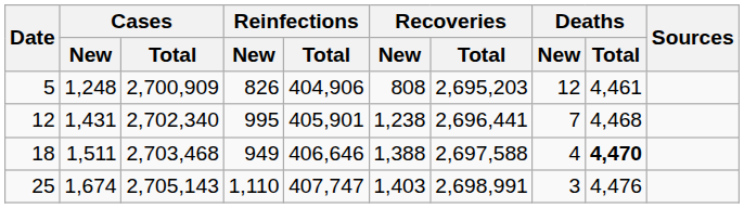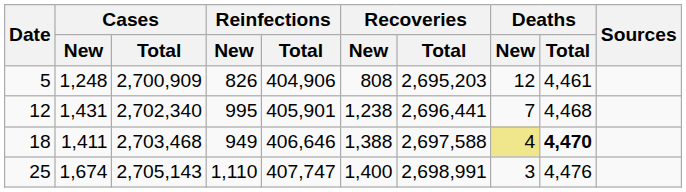18 | Cases / New: 1,511 -> 1,411
18 | Deaths / New: no background -> khaki background
25 | Recoveries / New: 1,403 -> 1,400
